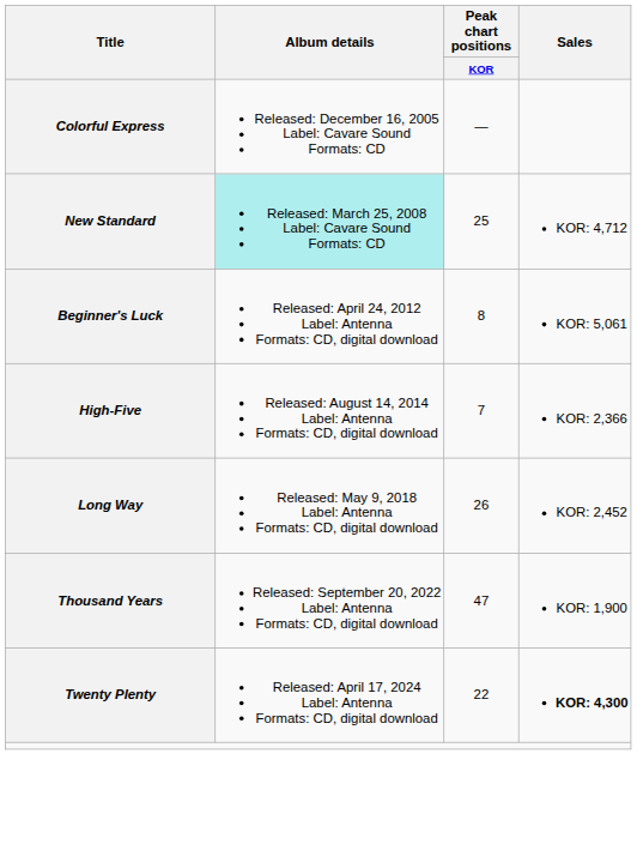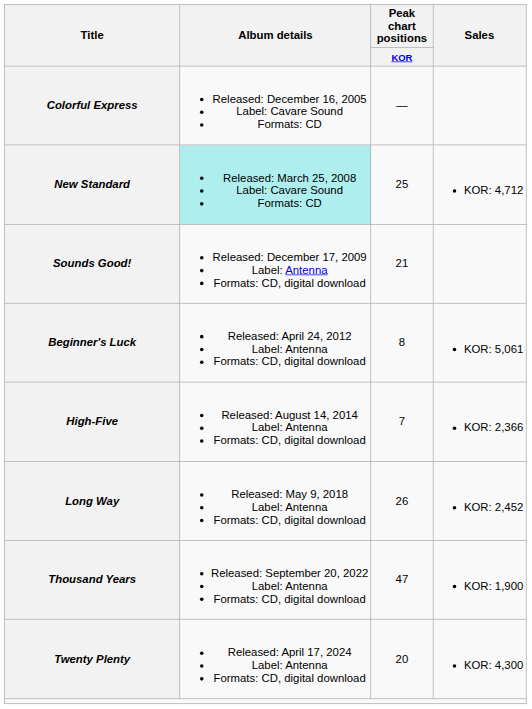+ row: Sounds Good! | Released: December 17, 2009 Label: Antenna Formats: CD, digital download | 21
Twenty Plenty | Peak chart positions / KOR: 22 -> 20
Twenty Plenty | Sales: bold -> normal
